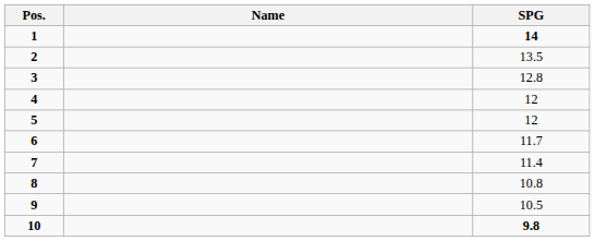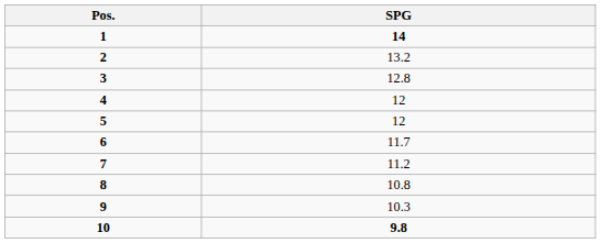- column: Name
2 | SPG: 13.5 -> 13.2
7 | SPG: 11.4 -> 11.2
9 | SPG: 10.5 -> 10.3
